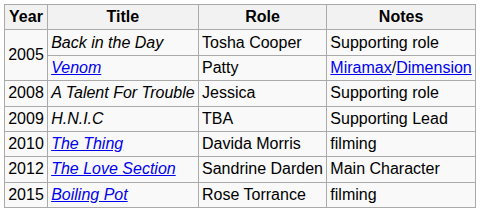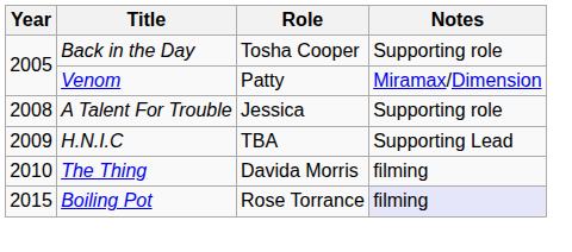- row: 2012 | The Love Section | Sandrine Darden | Main Character
Boiling Pot | Notes: no background -> lavender background
